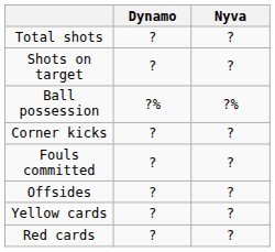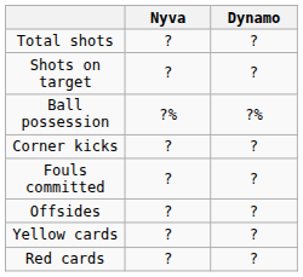columns swapped: Dynamo <-> Nyva
